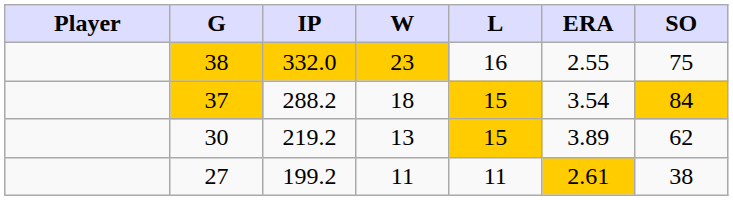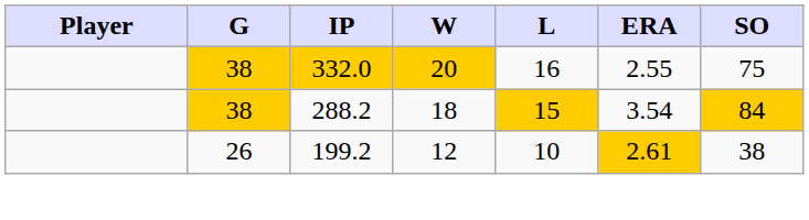332.0 | W: 23 -> 20
288.2 | G: 37 -> 38
- row: 30 | 219.2 | 13 | 15 | 3.89 | 62
199.2 | G: 27 -> 26
199.2 | W: 11 -> 12
199.2 | L: 11 -> 10
